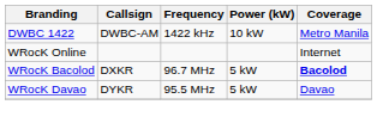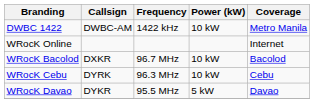WRocK Bacolod | Power (kW): 5 kW -> 10 kW
WRocK Bacolod | Coverage: bold -> normal
+ row: WRocK Cebu | DYRK | 96.3 MHz | 10 kW | Cebu
